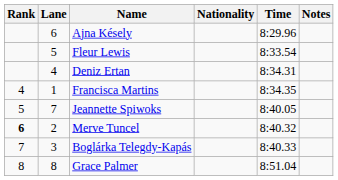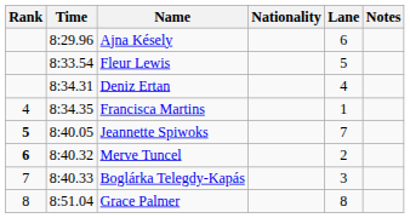columns swapped: Lane <-> Time
Jeannette Spiwoks | Rank: normal -> bold
